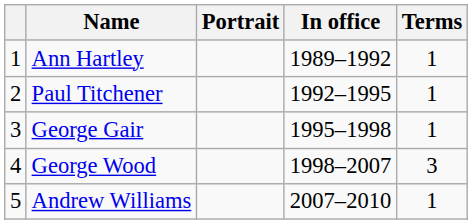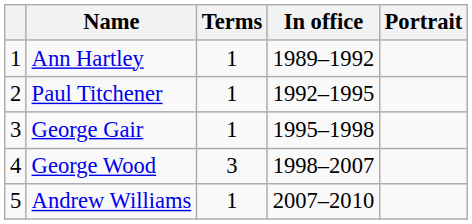columns swapped: Portrait <-> Terms
